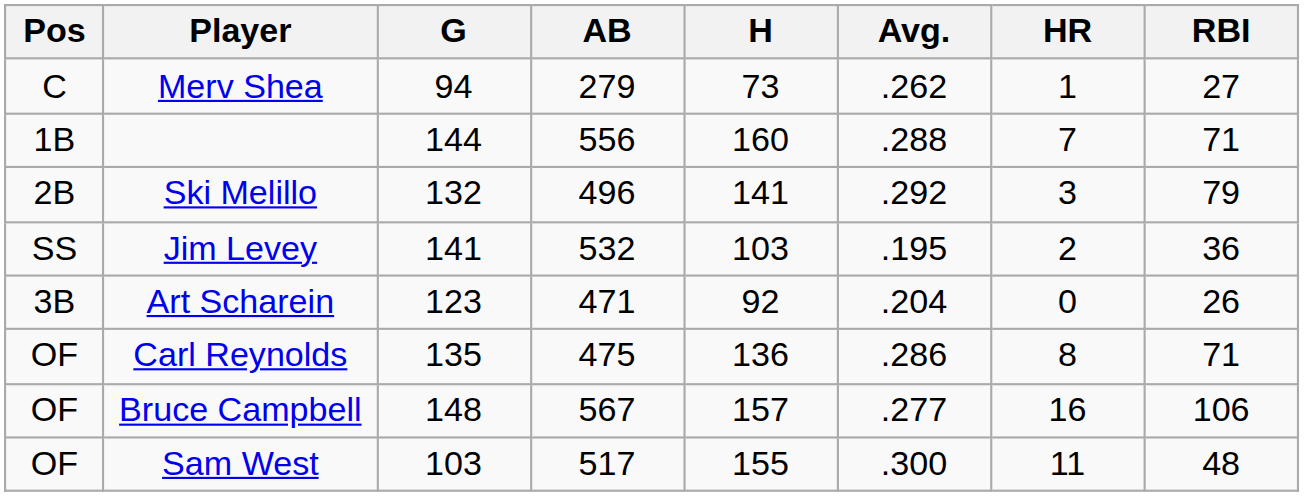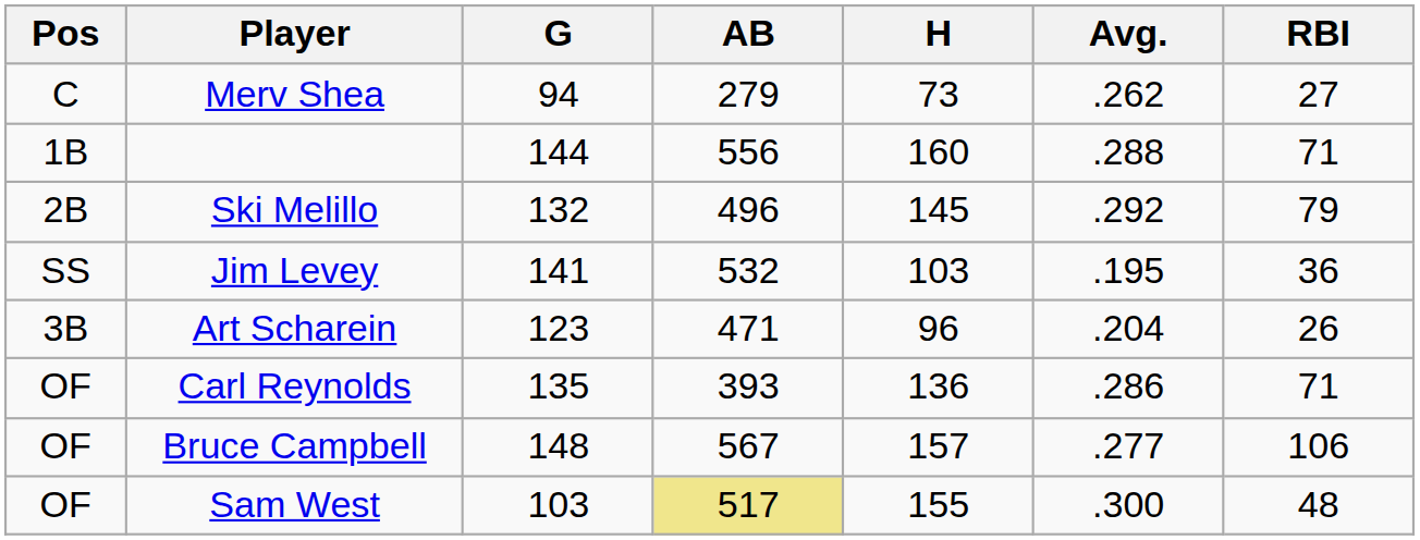- column: HR | 1 | 7 | 3 | 2 | 0 | 8 | 16 | 11
Ski Melillo | H: 141 -> 145
Art Scharein | H: 92 -> 96
Carl Reynolds | AB: 475 -> 393
Sam West | AB: no background -> khaki background
